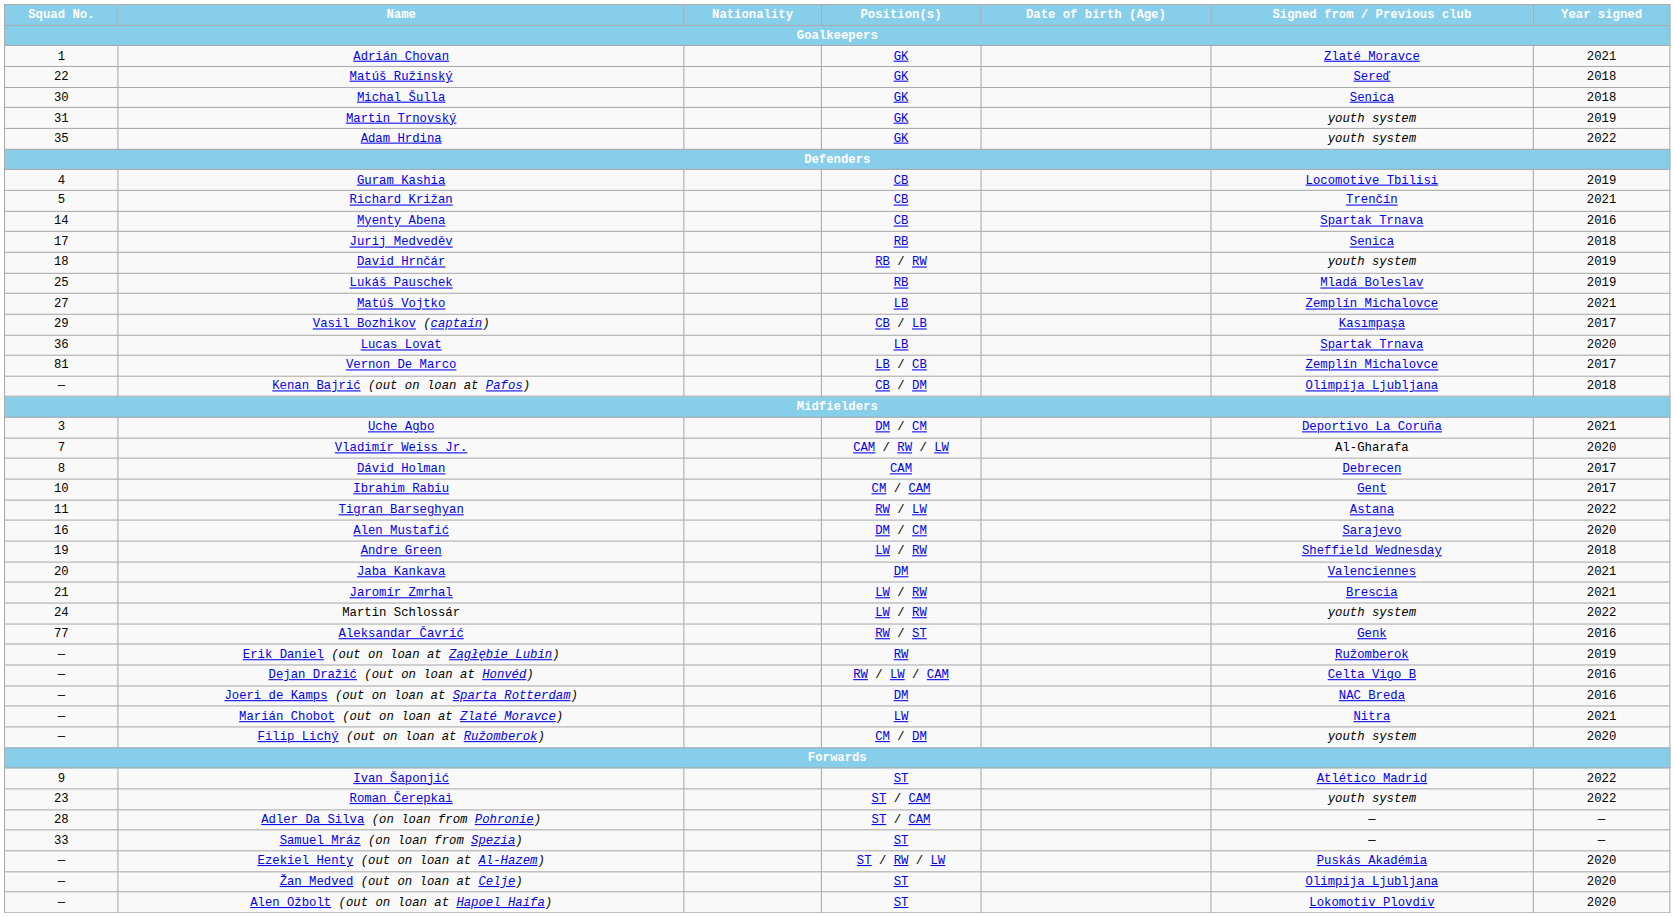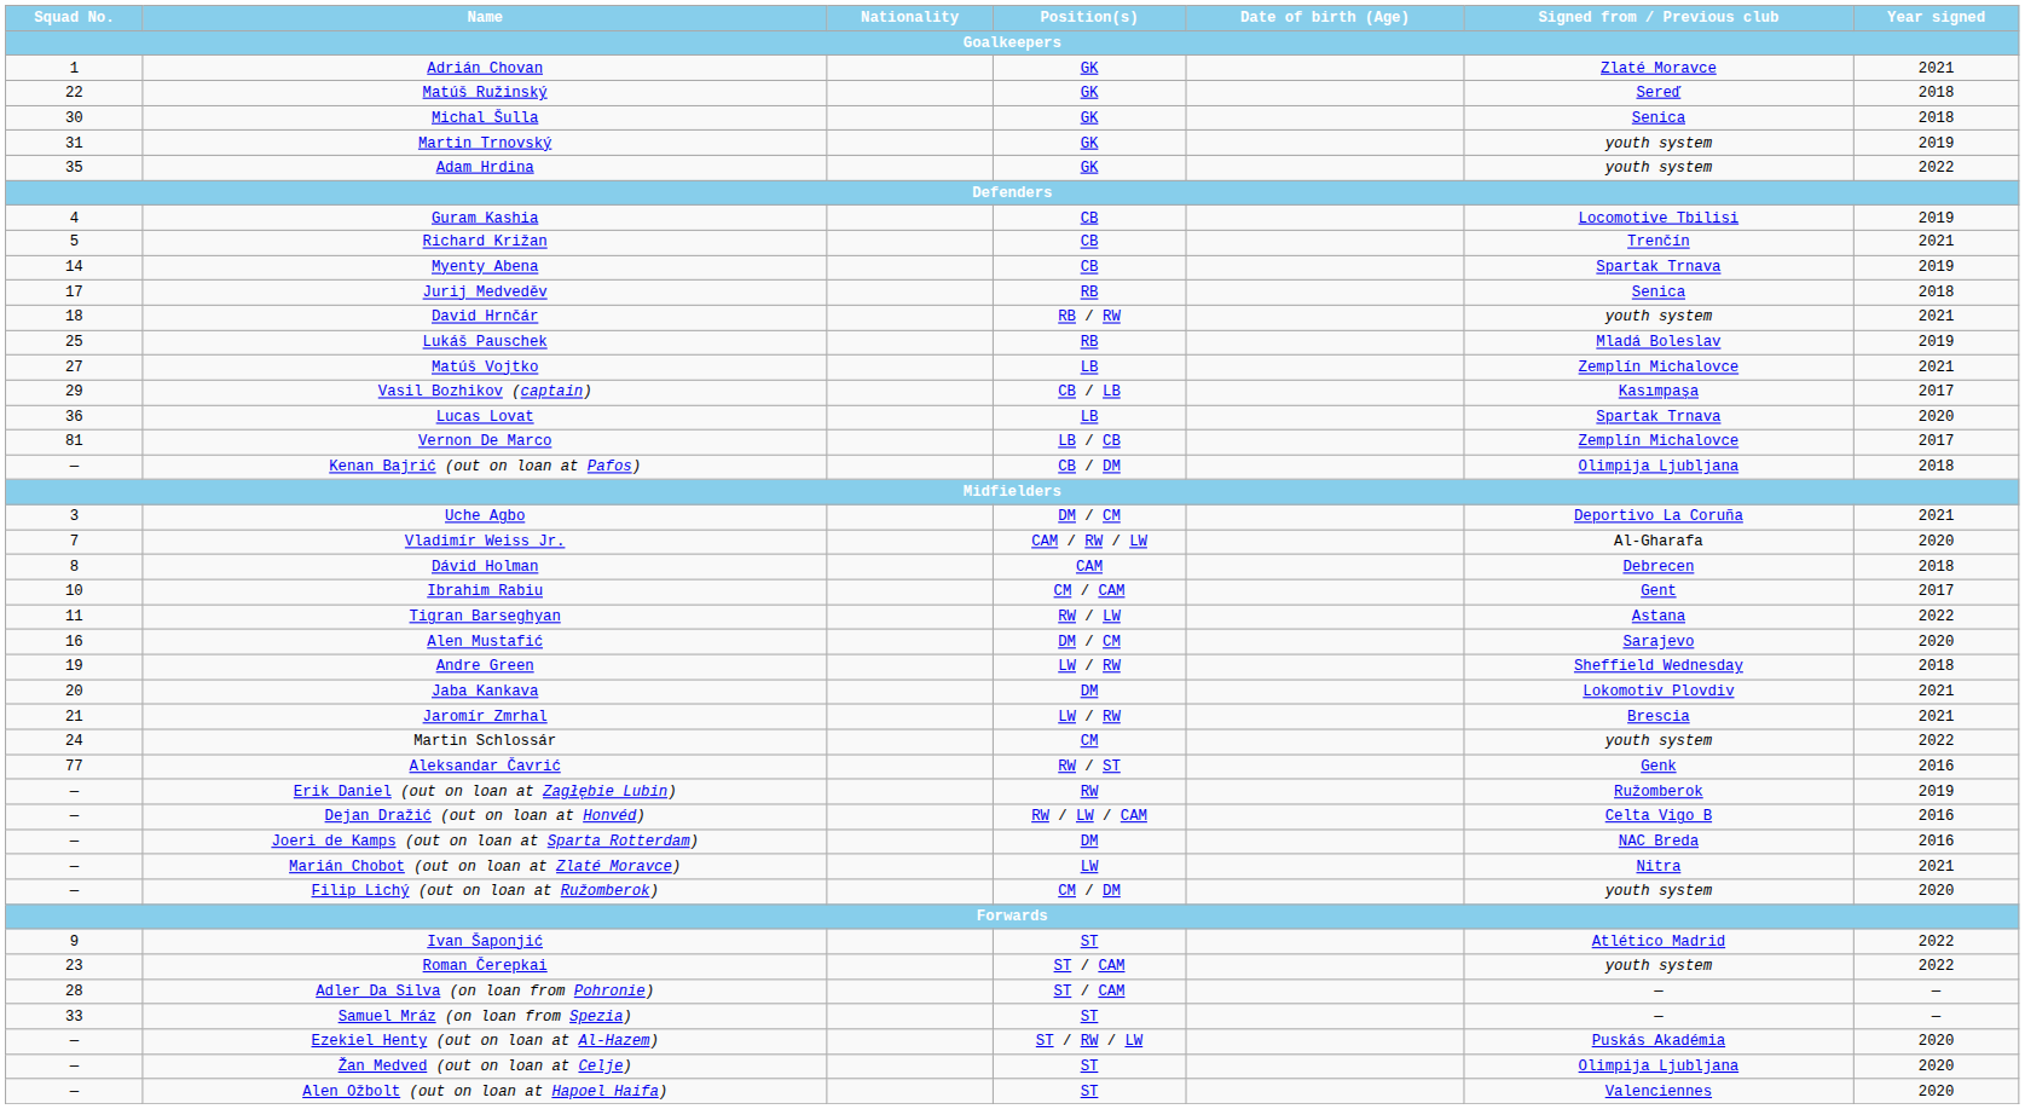Myenty Abena | Year signed / Goalkeepers: 2016 -> 2019
David Hrnčár | Year signed / Goalkeepers: 2019 -> 2021
Dávid Holman | Year signed / Goalkeepers: 2017 -> 2018
Jaba Kankava | Signed from / Previous club / Goalkeepers: Valenciennes -> Lokomotiv Plovdiv
Martin Schlossár | Position(s) / Goalkeepers: LW / RW -> CM
Alen Ožbolt (out on loan at Hapoel Haifa) | Signed from / Previous club / Goalkeepers: Lokomotiv Plovdiv -> Valenciennes
